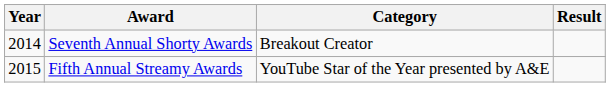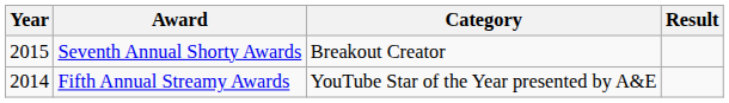Seventh Annual Shorty Awards | Year: 2014 -> 2015
Fifth Annual Streamy Awards | Year: 2015 -> 2014
